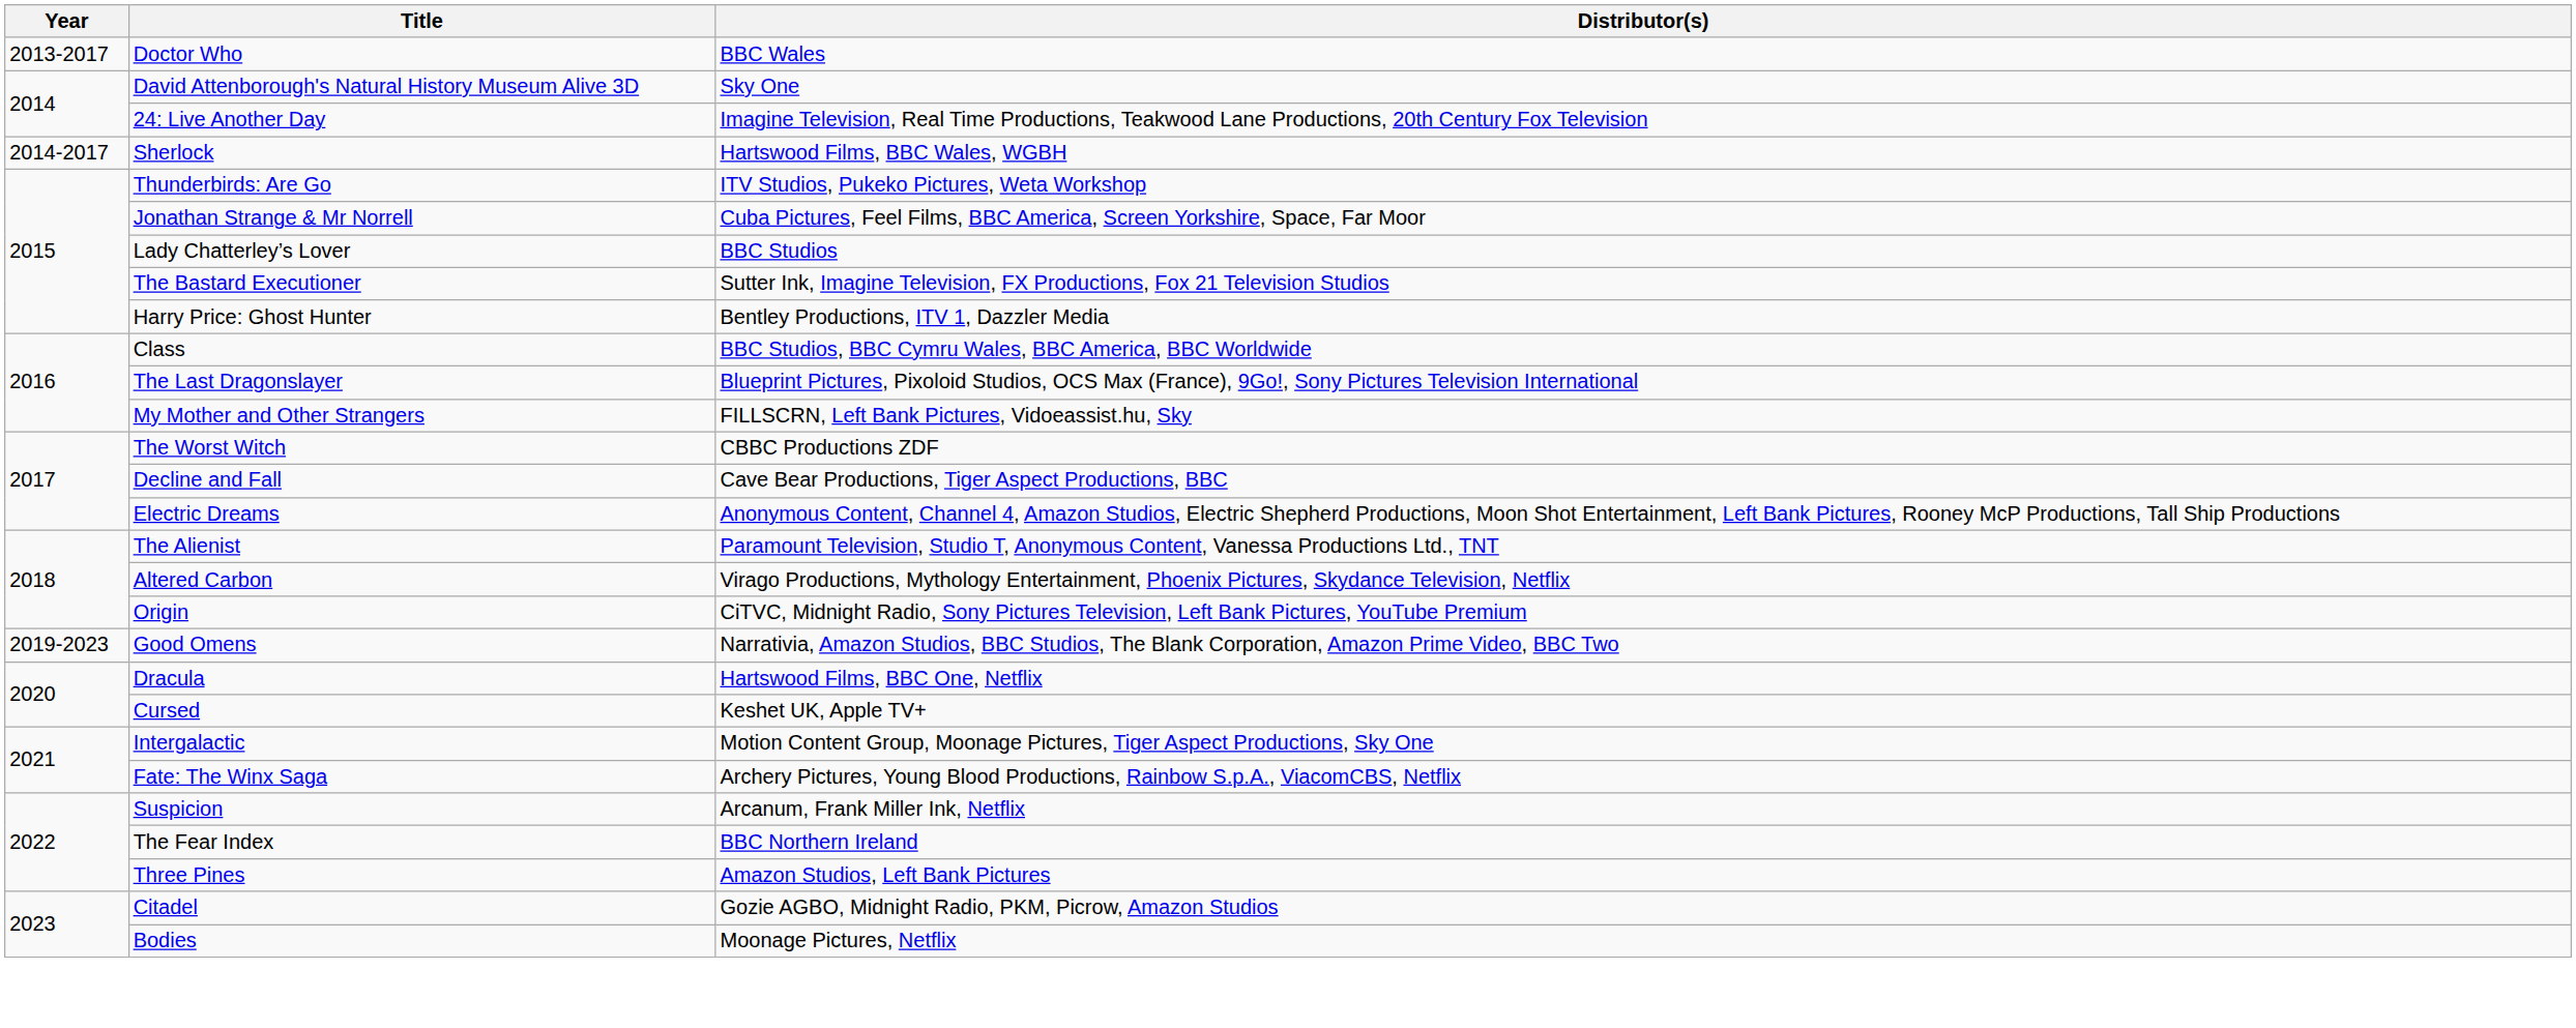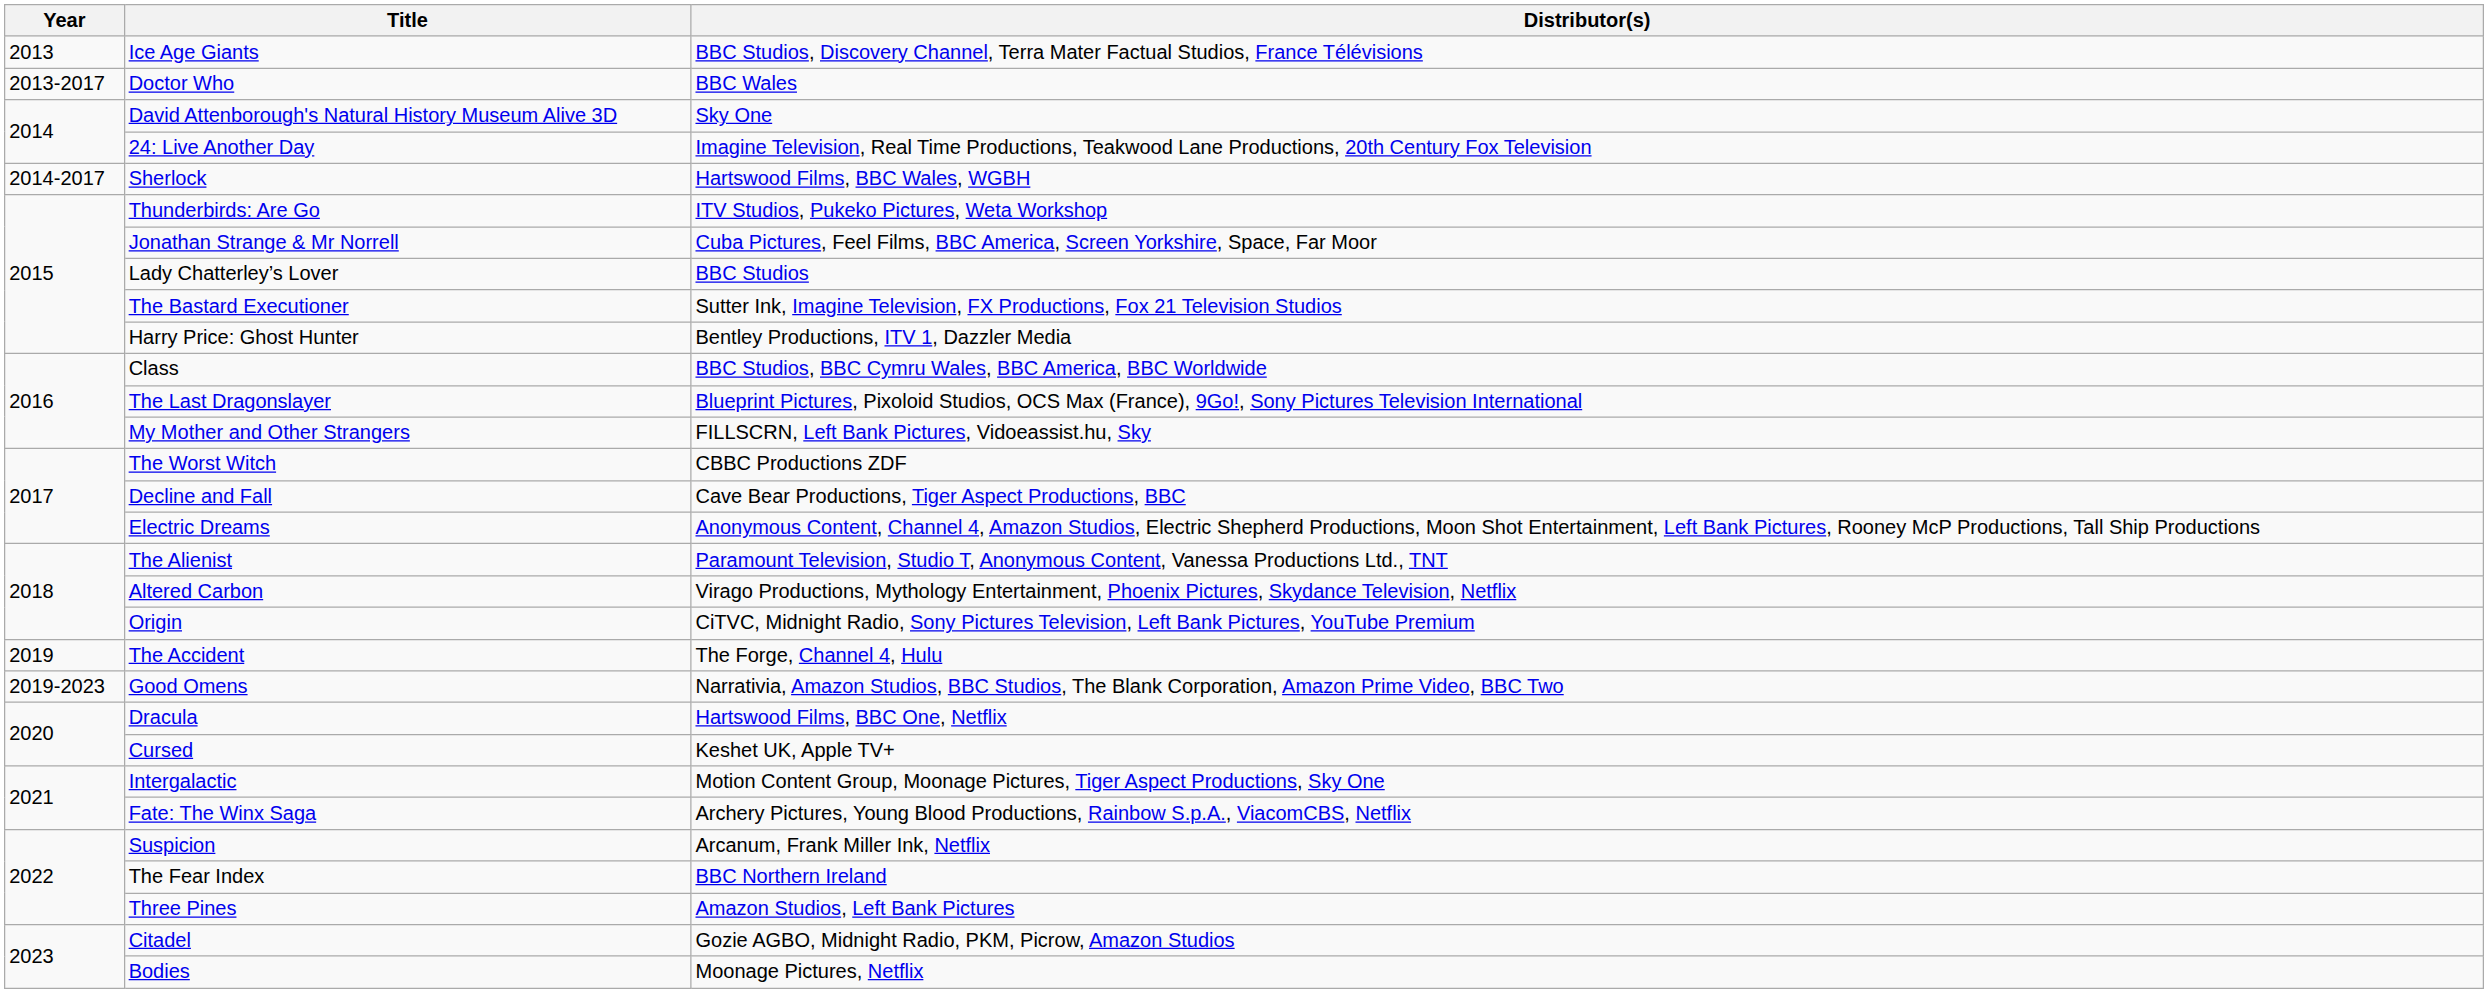+ row: 2013 | Ice Age Giants | BBC Studios, Discovery Channel, Terra Mater Factual Studios, France Télévisions
+ row: 2019 | The Accident | The Forge, Channel 4, Hulu
